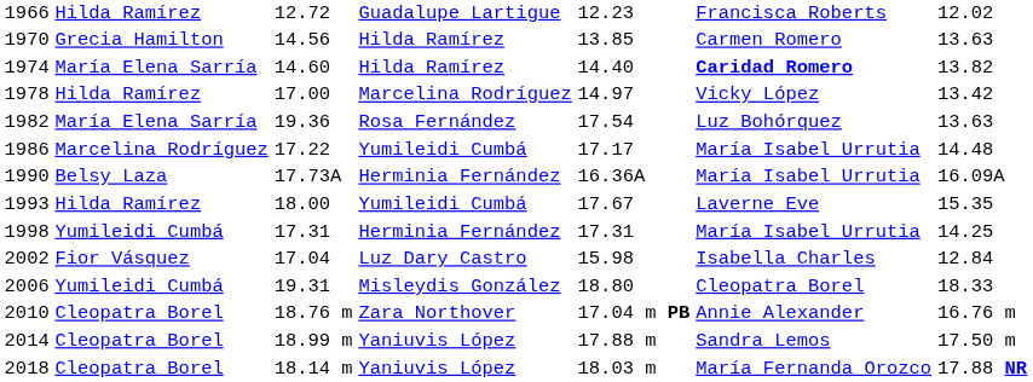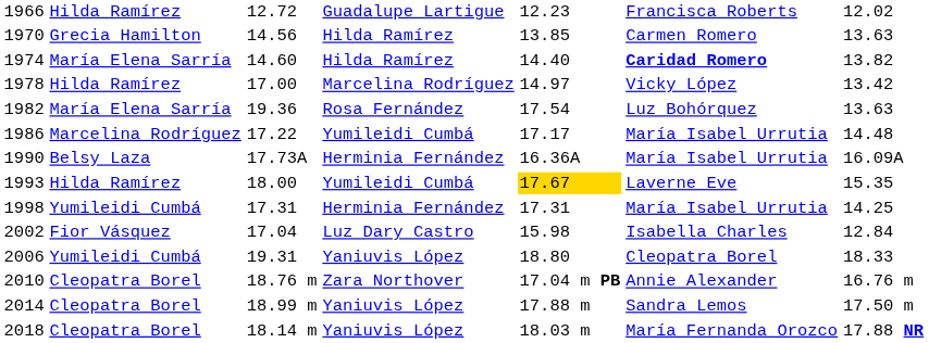1993 | column 5: no background -> gold background
2006 | column 4: Misleydis González -> Yaniuvis López
